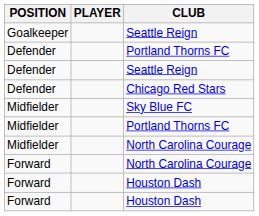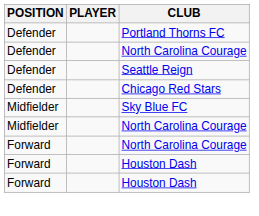- row: Goalkeeper | Seattle Reign
+ row: Defender | North Carolina Courage
- row: Midfielder | Portland Thorns FC
